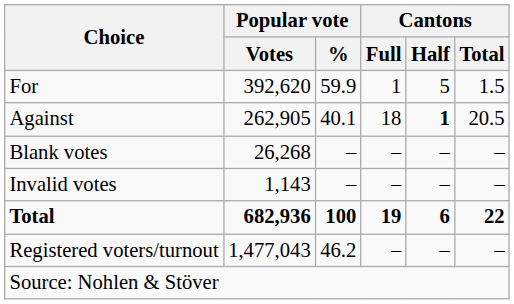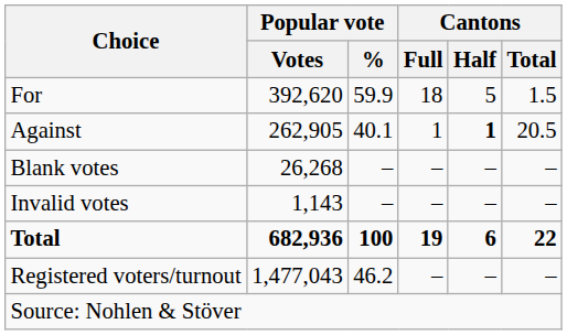For | Cantons / Full: 1 -> 18
Against | Cantons / Full: 18 -> 1
